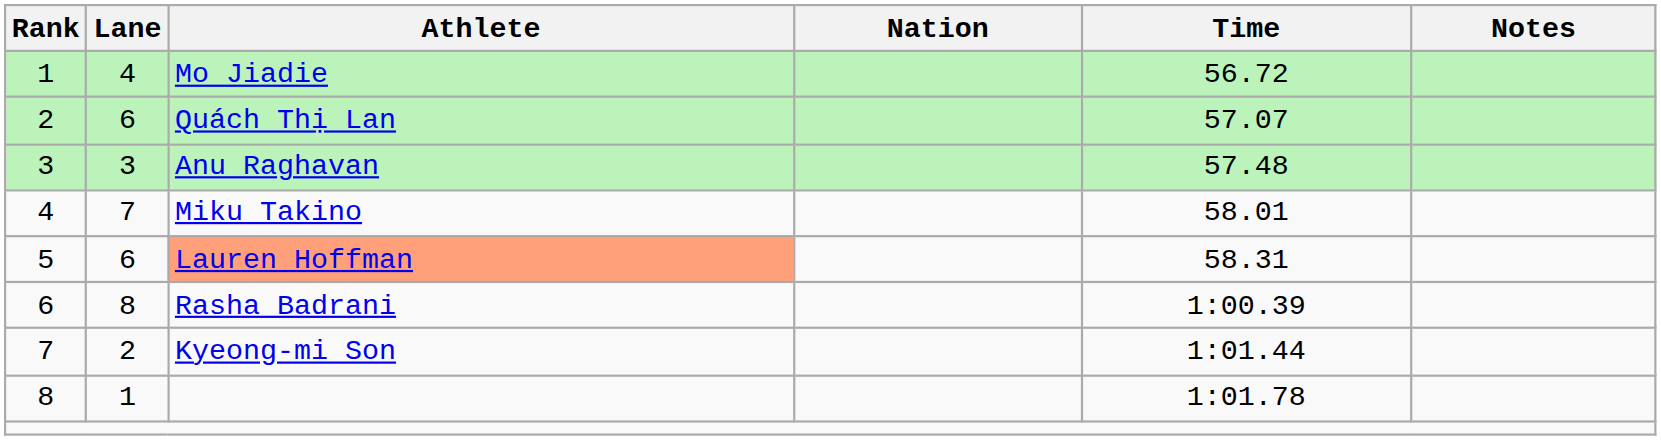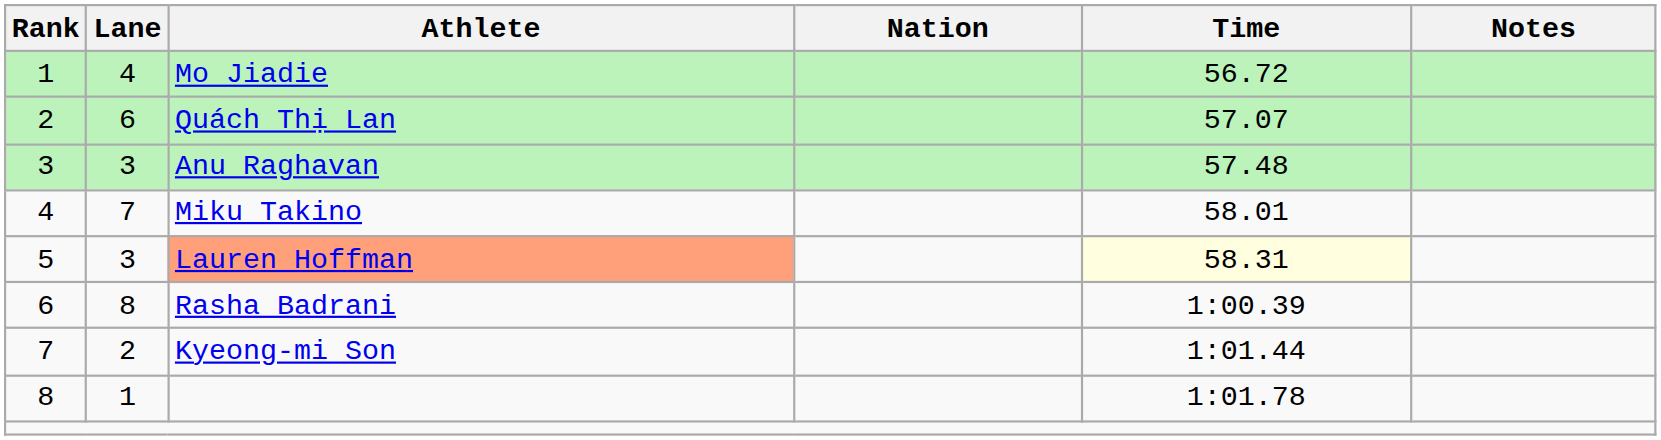5 | Lane: 6 -> 3
5 | Time: no background -> lightyellow background
